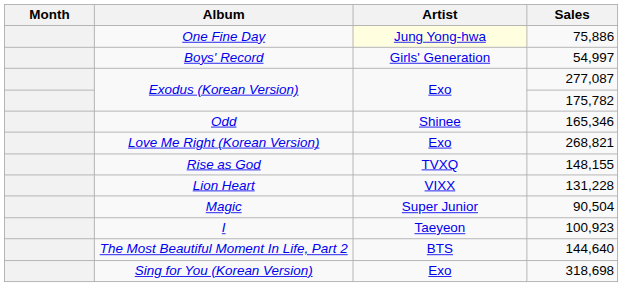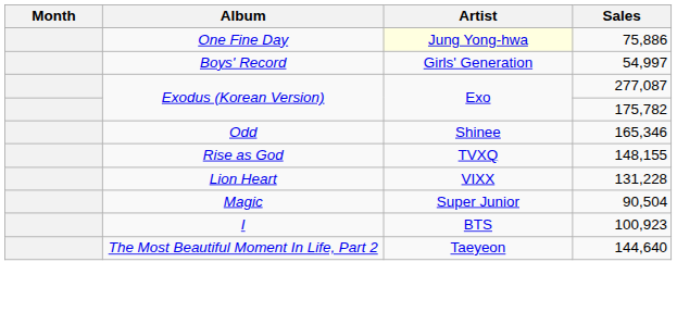- row: Love Me Right (Korean Version) | Exo | 268,821
I | Artist: Taeyeon -> BTS
The Most Beautiful Moment In Life, Part 2 | Artist: BTS -> Taeyeon
- row: Sing for You (Korean Version) | Exo | 318,698
